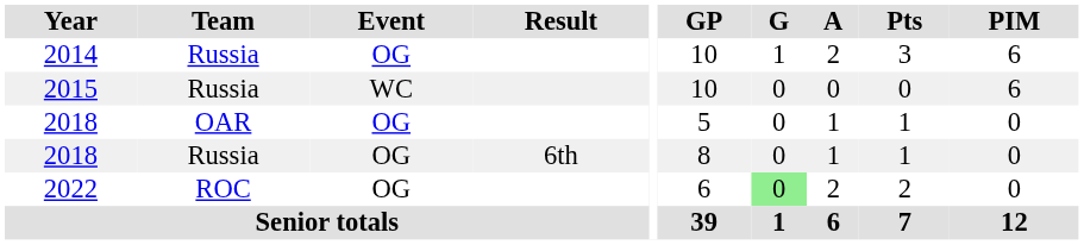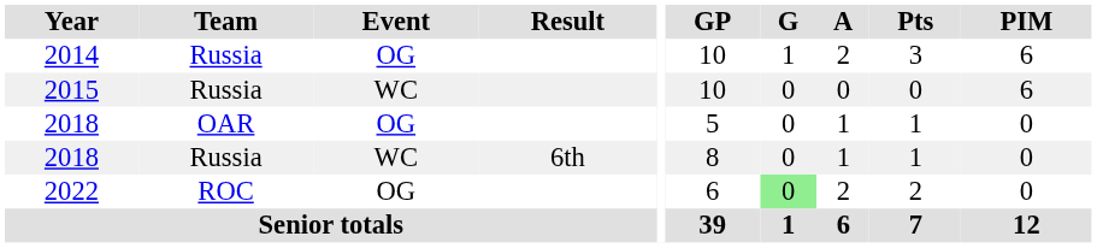2018 / Russia | Event: OG -> WC
